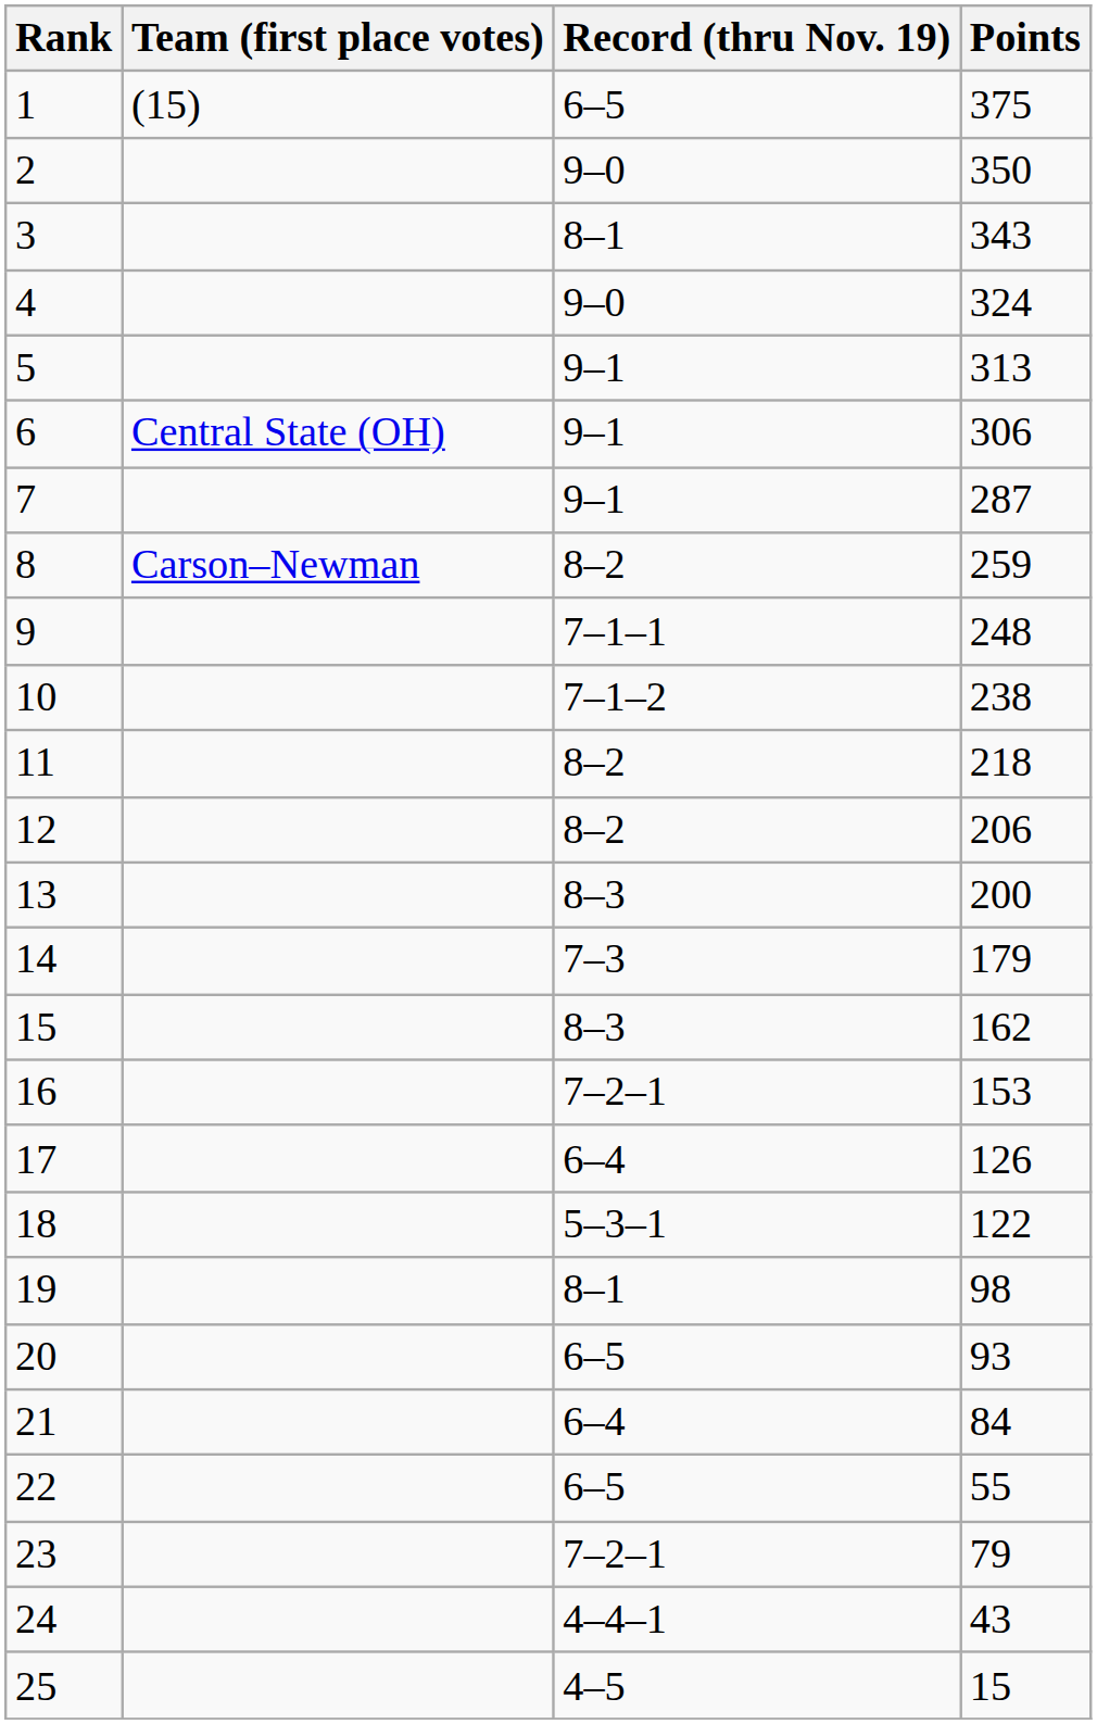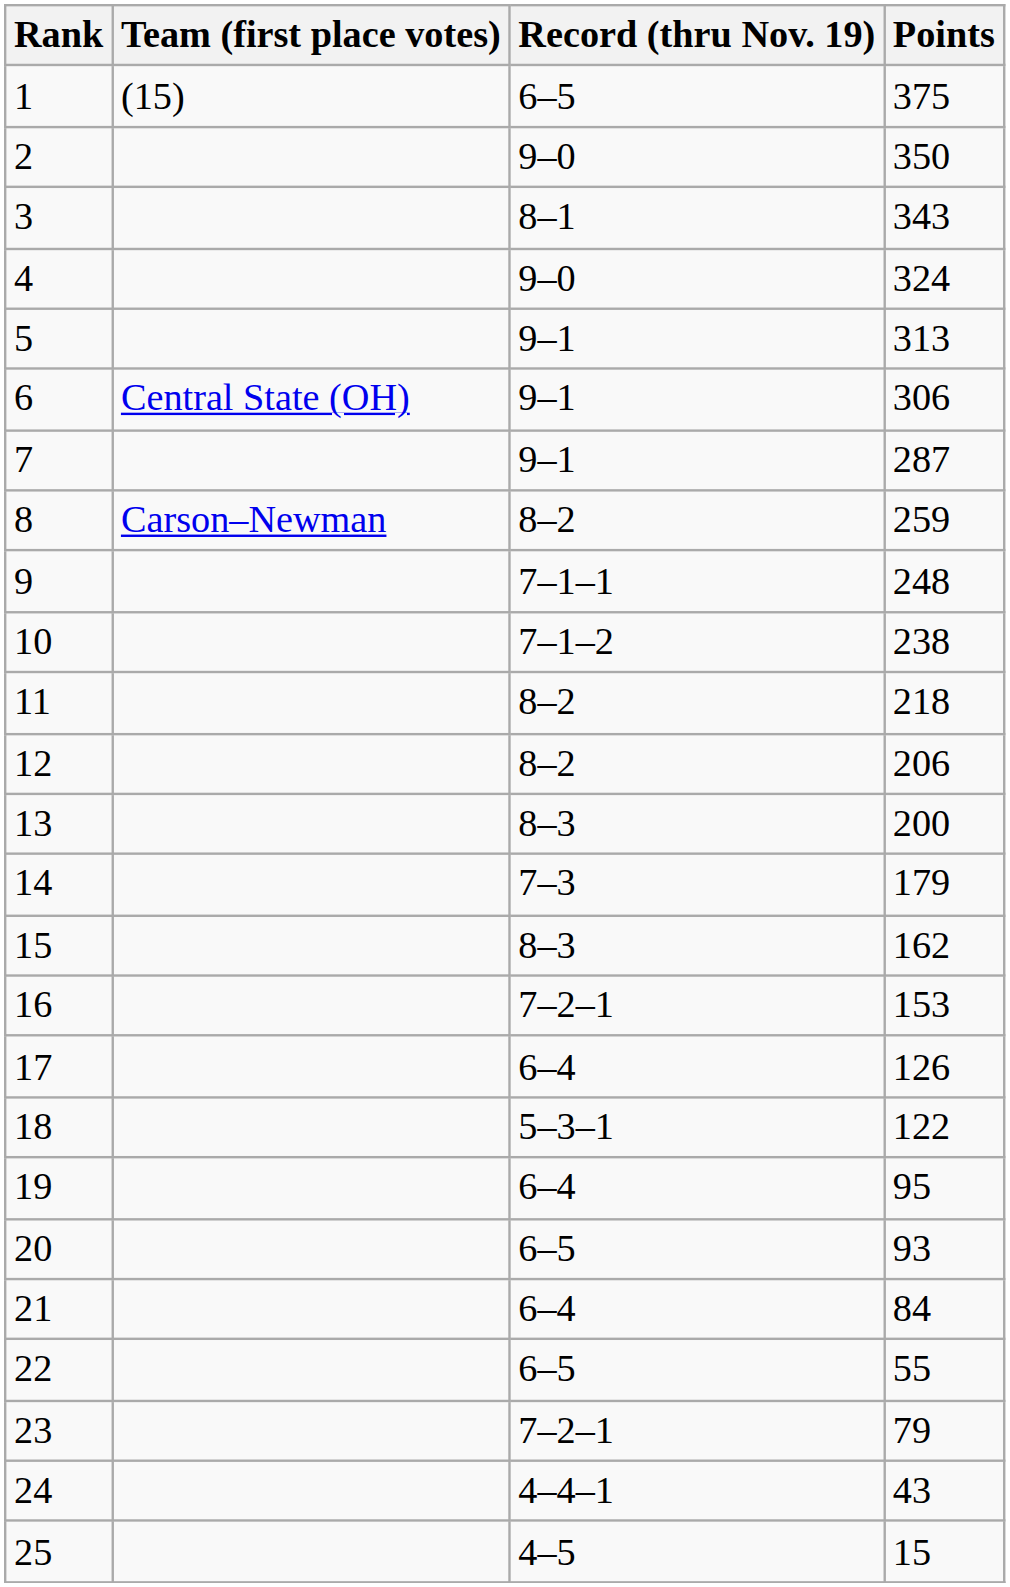19 | Record (thru Nov. 19): 8–1 -> 6–4
19 | Points: 98 -> 95
